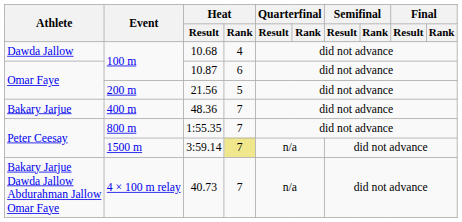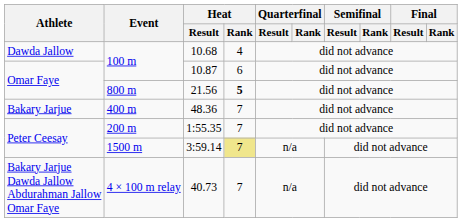21.56 | Event: 200 m -> 800 m
21.56 | Heat / Rank: normal -> bold
1:55.35 | Event: 800 m -> 200 m
